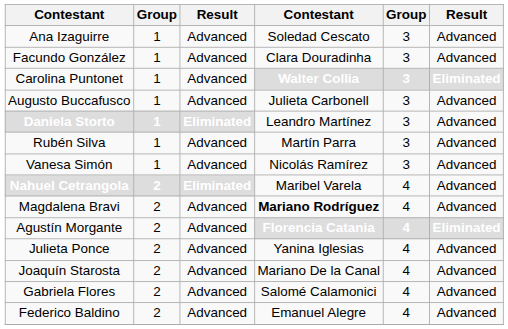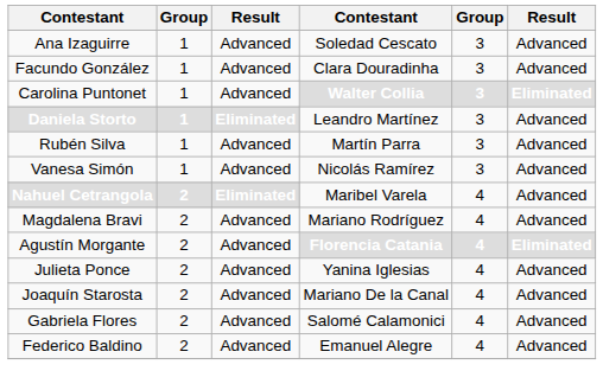- row: Augusto Buccafusco | 1 | Advanced | Julieta Carbonell | 3 | Advanced
Magdalena Bravi | column 4: bold -> normal
